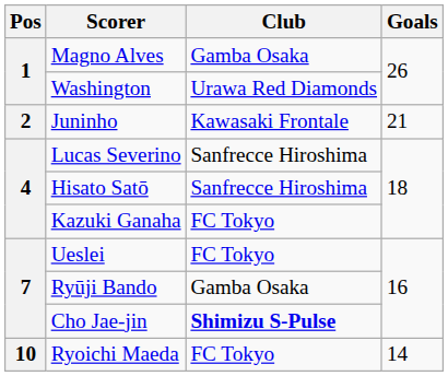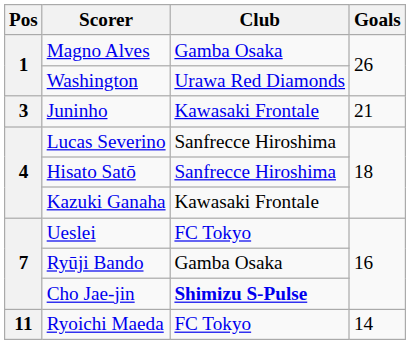Juninho | Pos: 2 -> 3
Kazuki Ganaha | Club: FC Tokyo -> Kawasaki Frontale
Ryoichi Maeda | Pos: 10 -> 11
